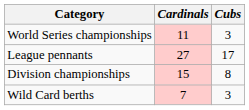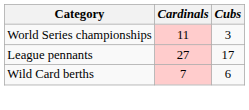- row: Division championships | 15 | 8
Wild Card berths | Cubs: 3 -> 6
